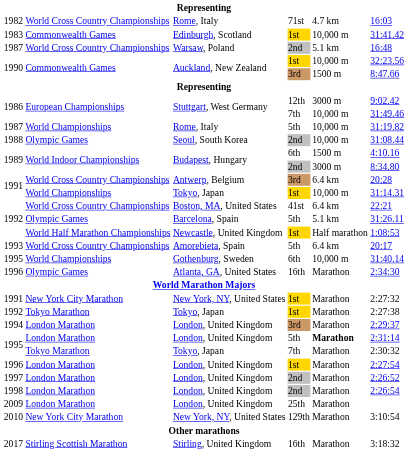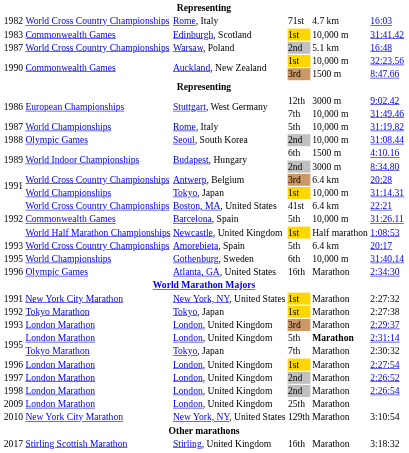Barcelona, Spain | column 2: Olympic Games -> Commonwealth Games
Barcelona, Spain | column 5: 5.1 km -> 10,000 m
London, United Kingdom / 3rd | column 1: 1994 -> 1993
